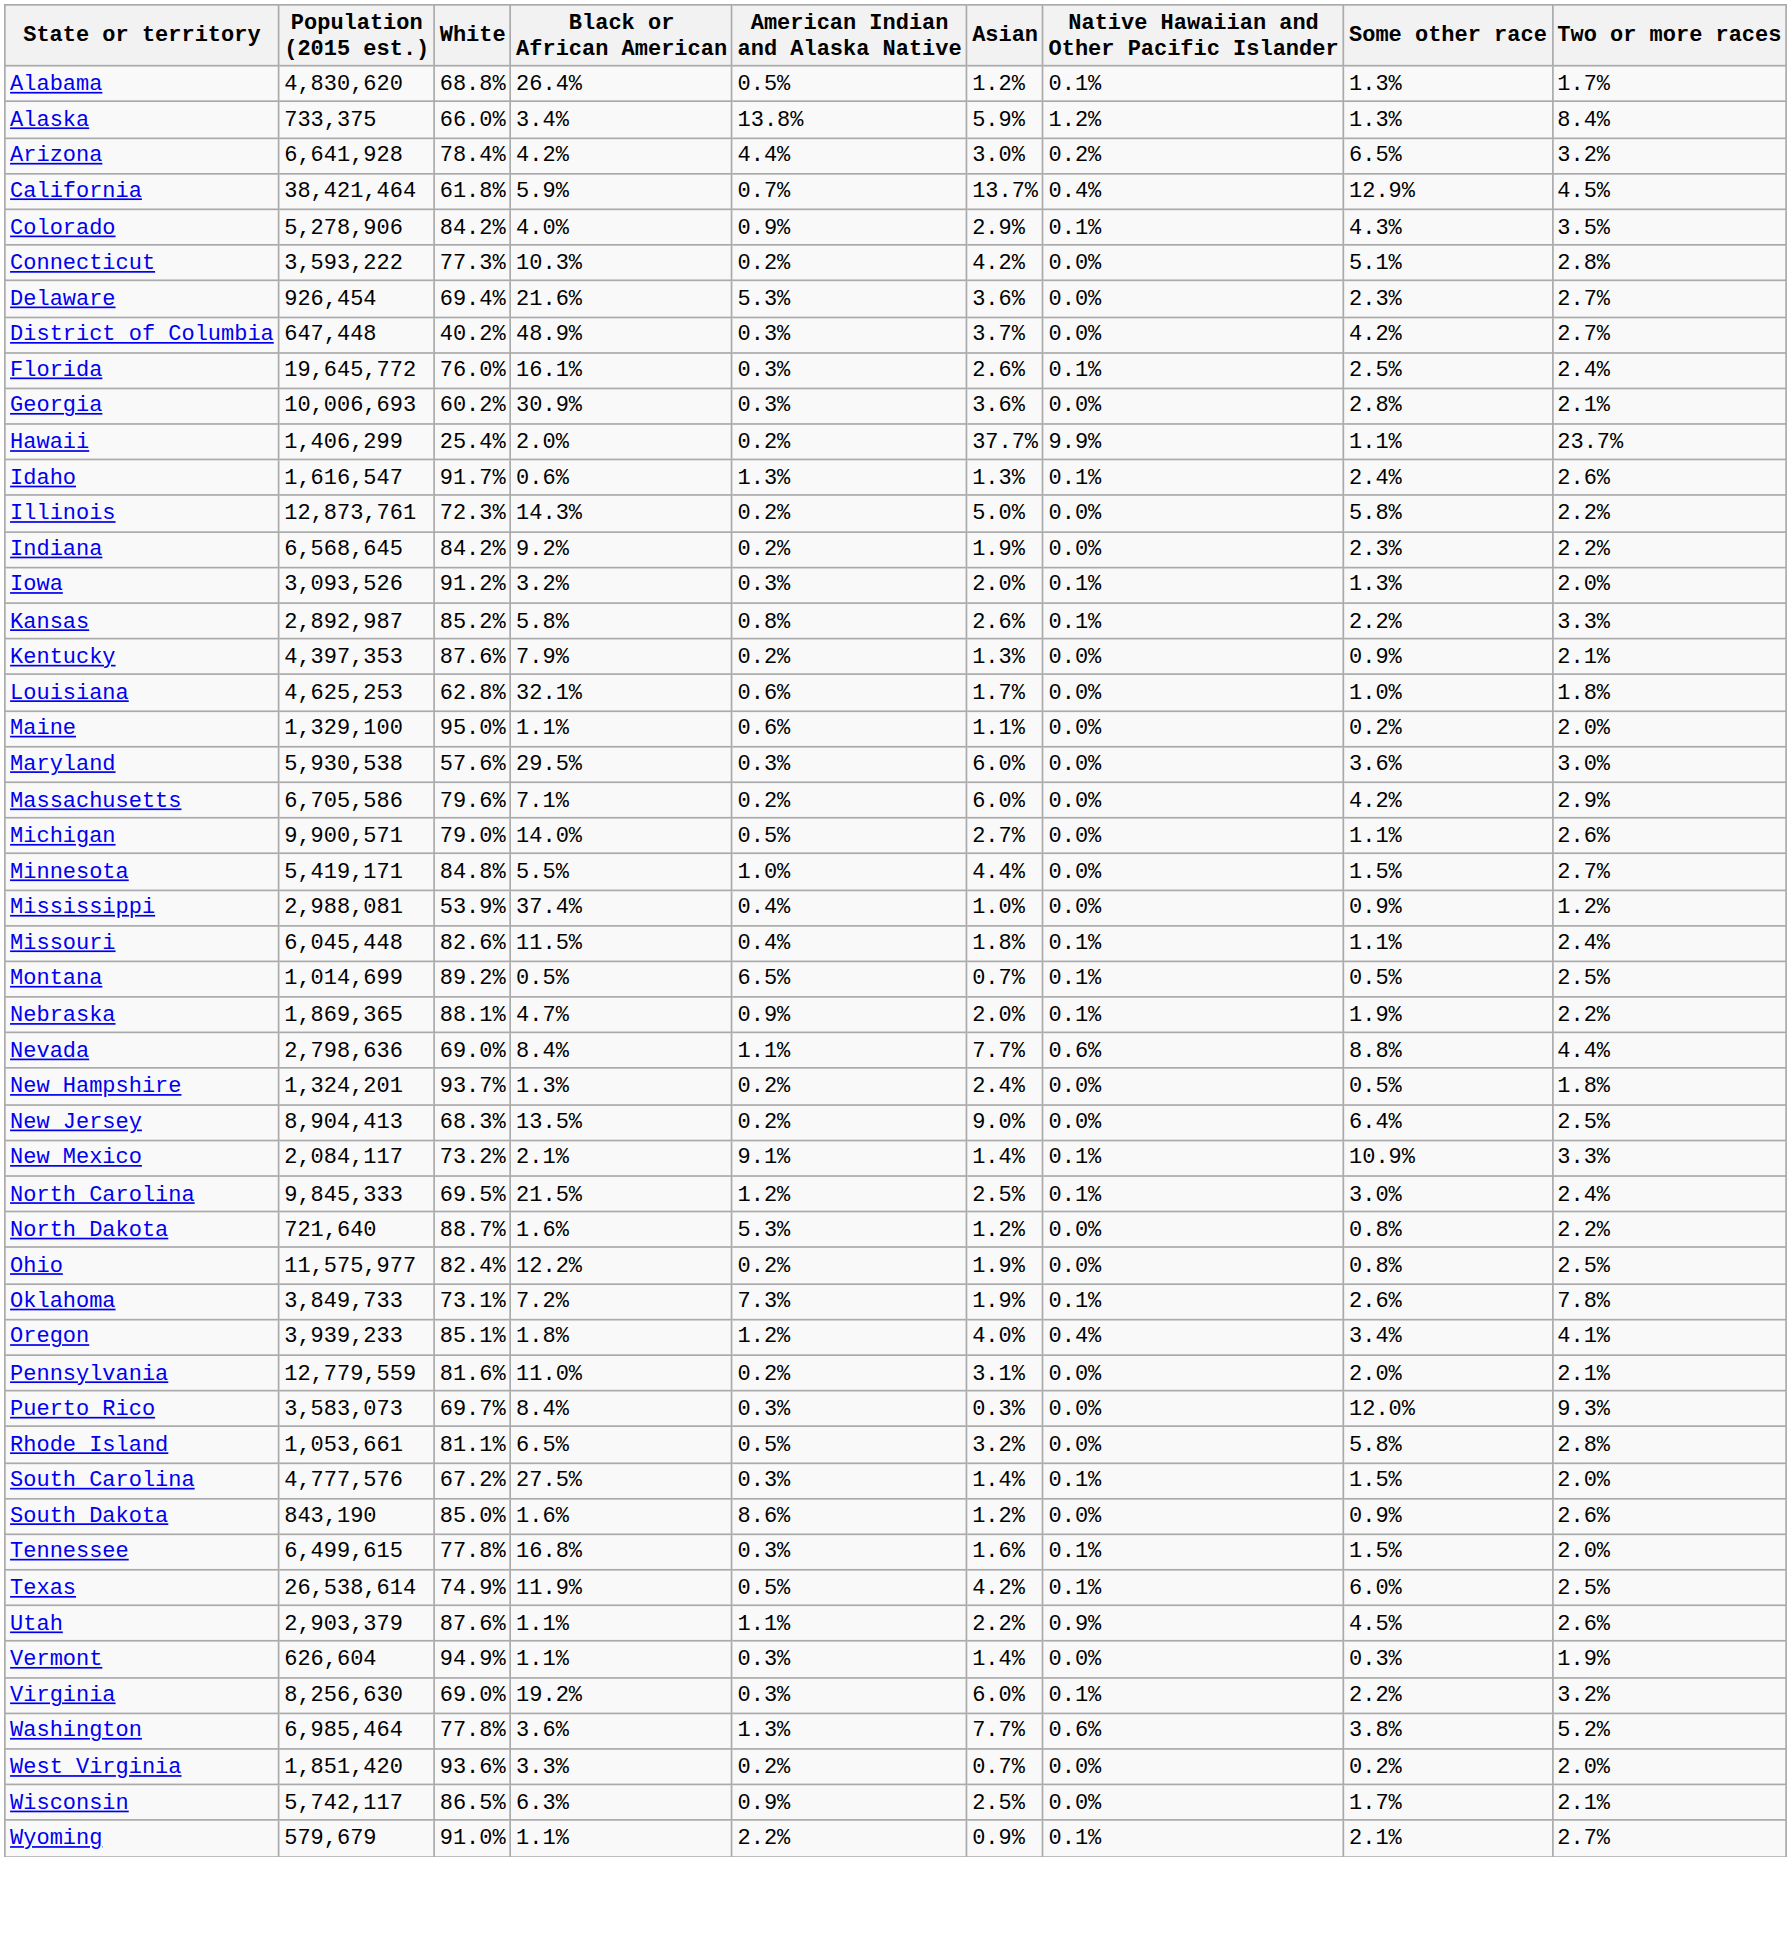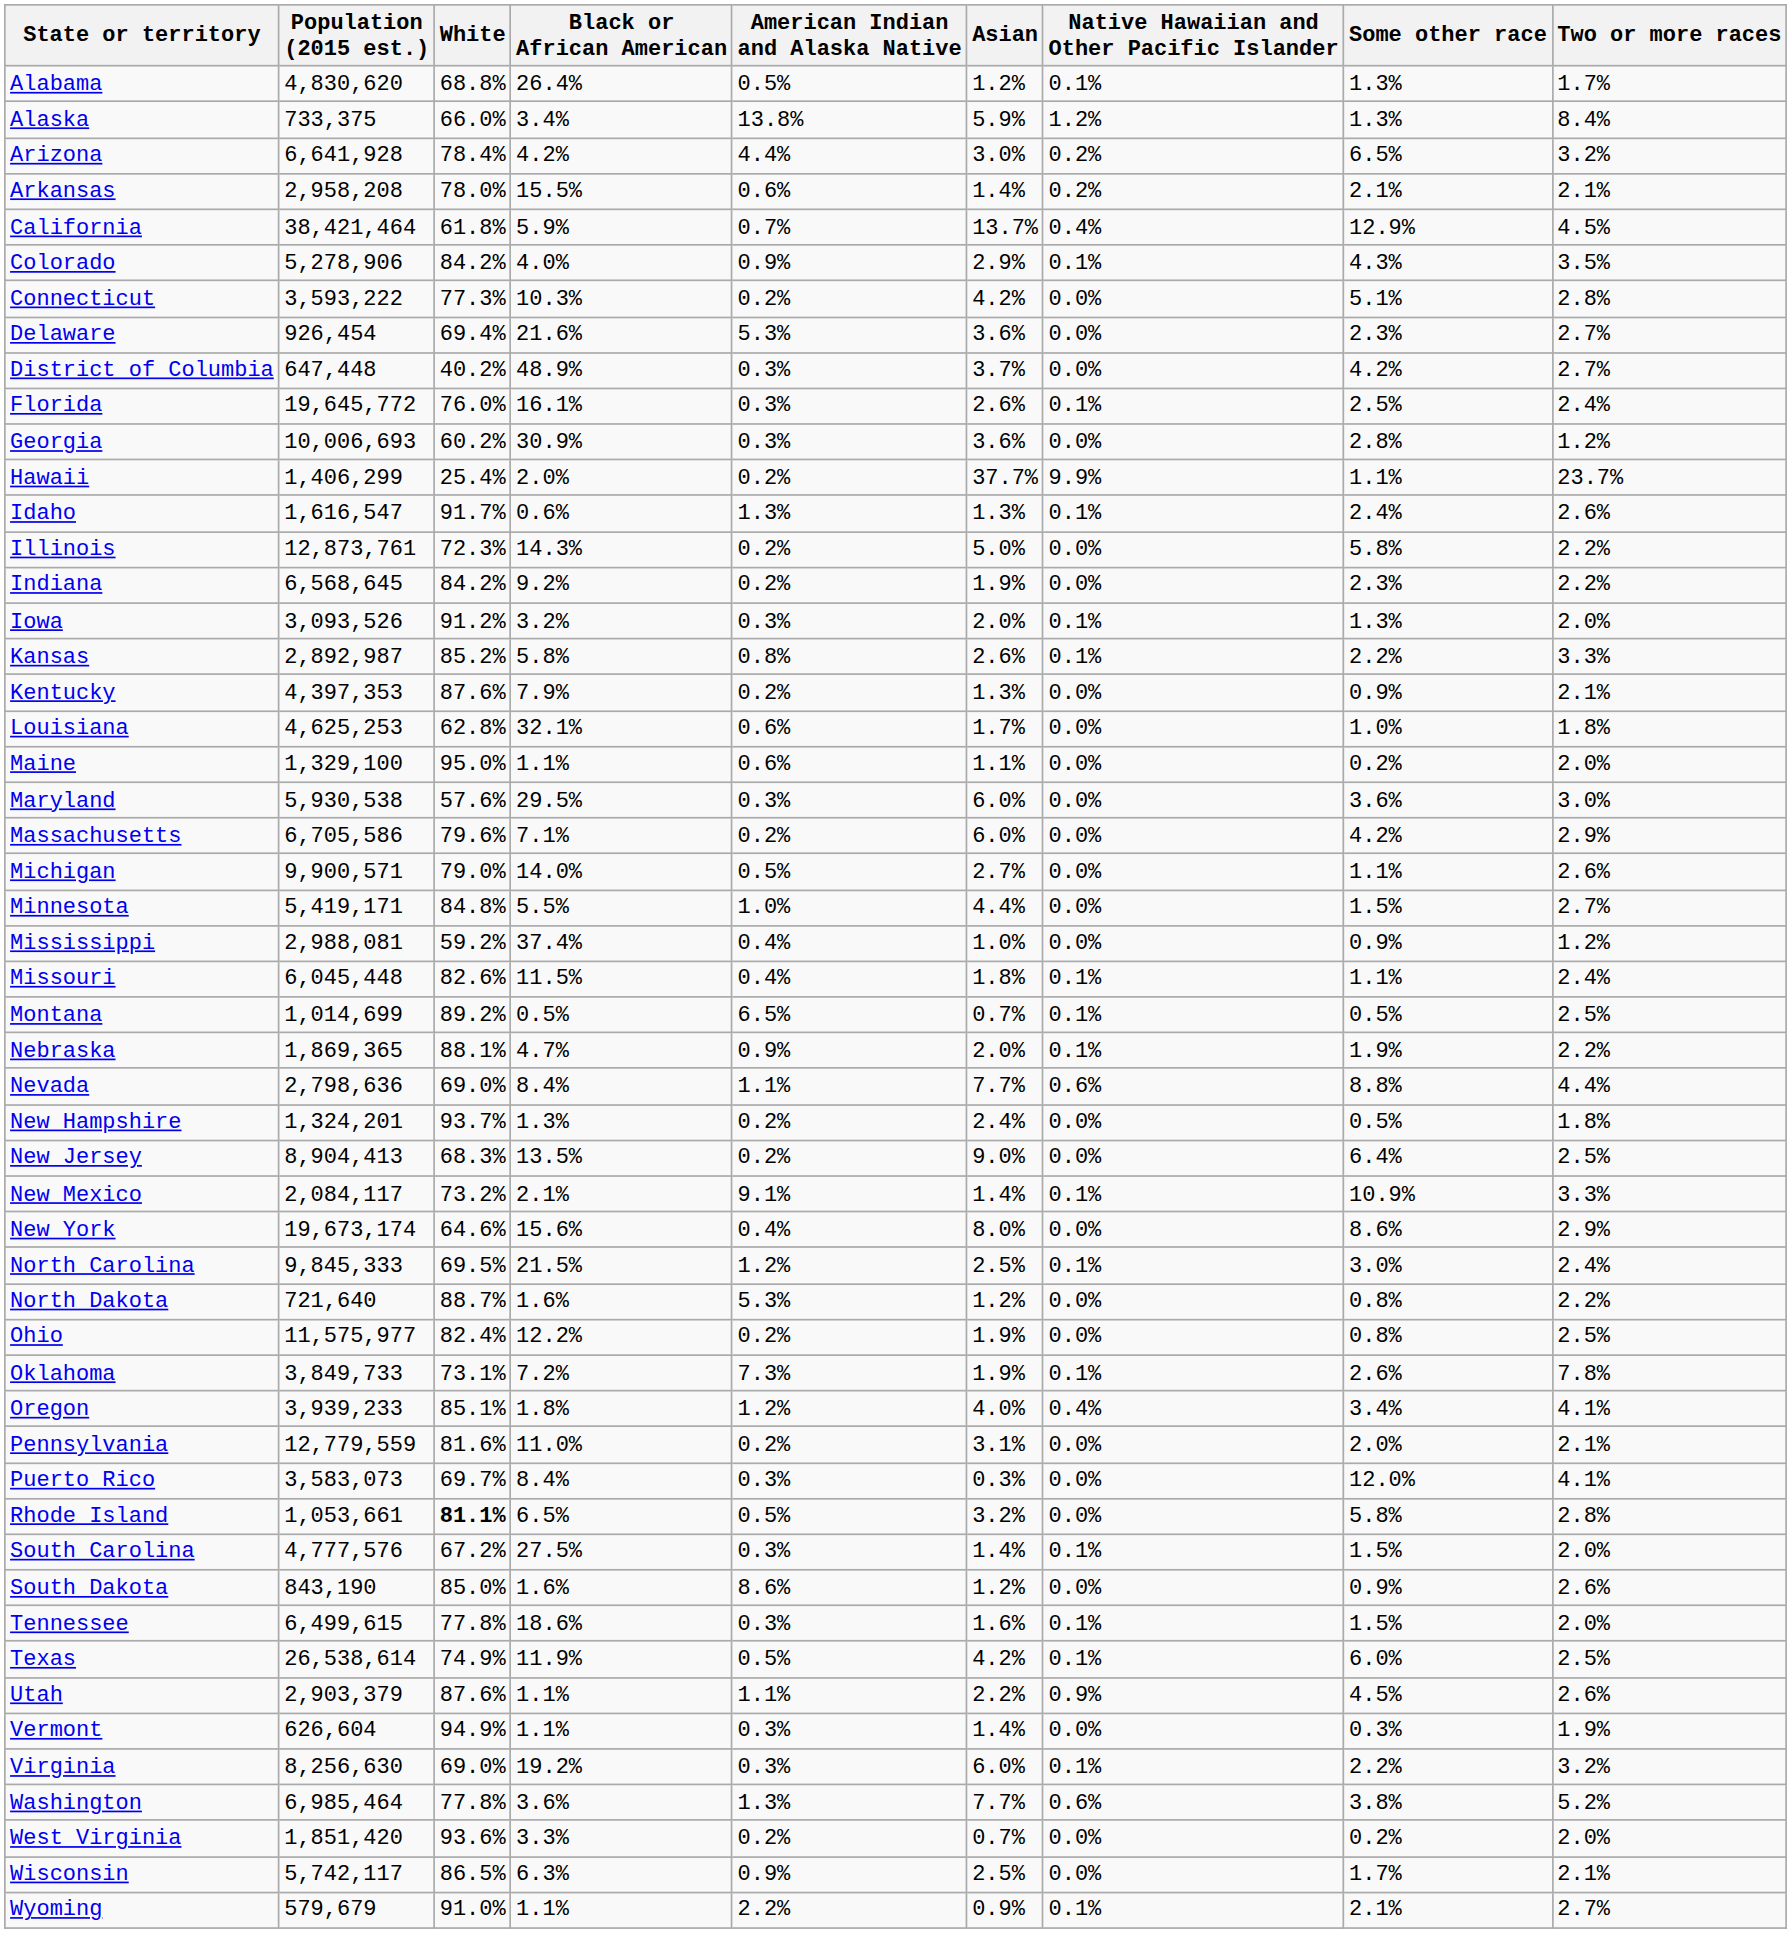+ row: Arkansas | 2,958,208 | 78.0% | 15.5% | 0.6% | 1.4% | 0.2% | 2.1% | 2.1%
Georgia | Two or more races: 2.1% -> 1.2%
Mississippi | White: 53.9% -> 59.2%
+ row: New York | 19,673,174 | 64.6% | 15.6% | 0.4% | 8.0% | 0.0% | 8.6% | 2.9%
Puerto Rico | Two or more races: 9.3% -> 4.1%
Rhode Island | White: normal -> bold
Tennessee | Black or African American: 16.8% -> 18.6%
